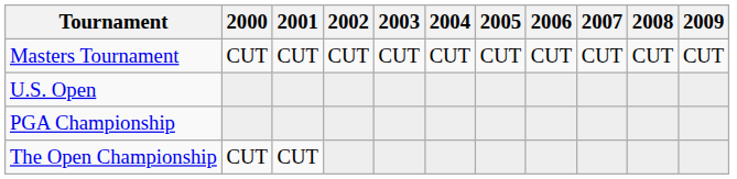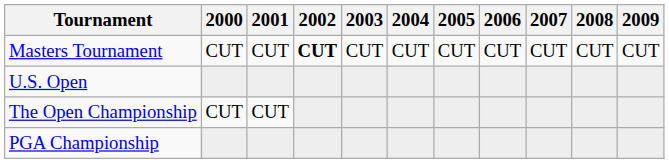Masters Tournament | 2002: normal -> bold
rows swapped: The Open Championship <-> PGA Championship
